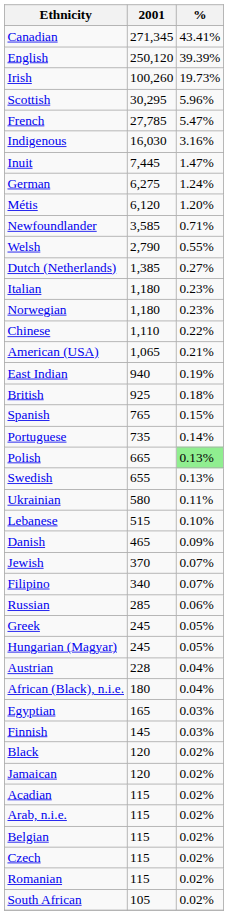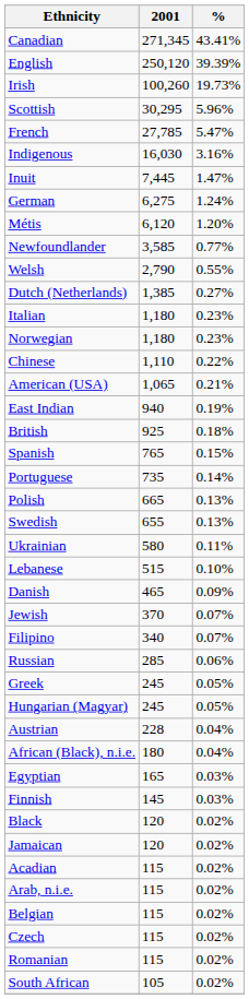Newfoundlander | %: 0.71% -> 0.77%
Polish | %: lightgreen background -> no background
